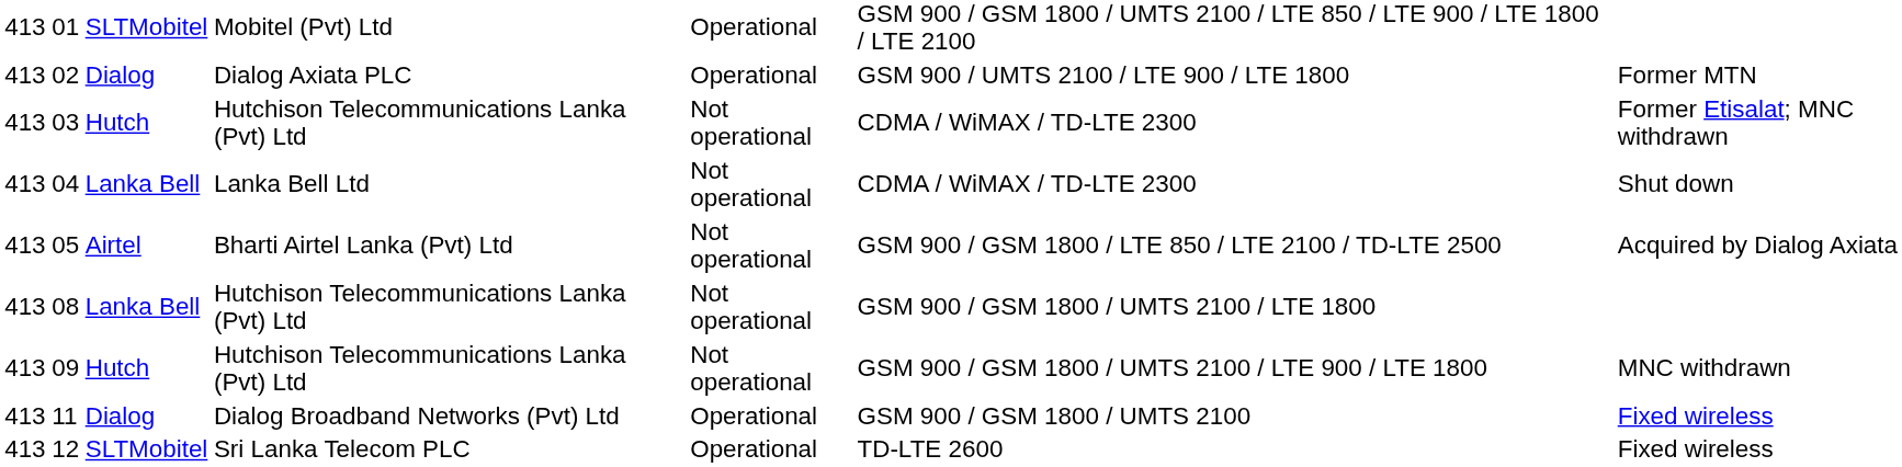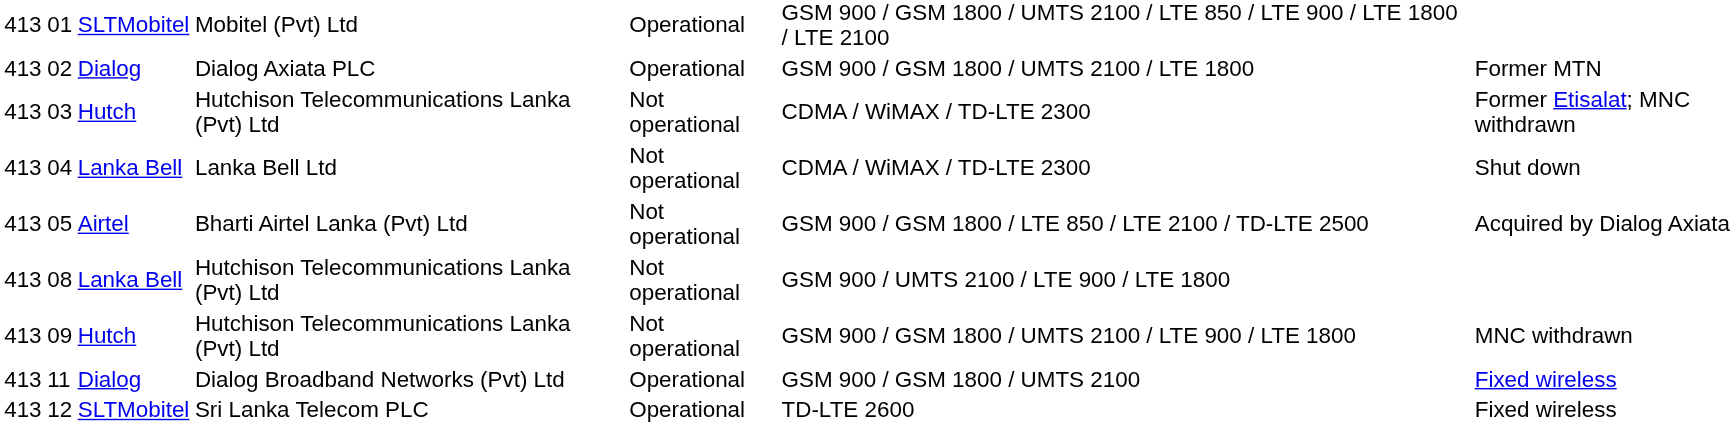02 | column 6: GSM 900 / UMTS 2100 / LTE 900 / LTE 1800 -> GSM 900 / GSM 1800 / UMTS 2100 / LTE 1800
08 | column 6: GSM 900 / GSM 1800 / UMTS 2100 / LTE 1800 -> GSM 900 / UMTS 2100 / LTE 900 / LTE 1800
